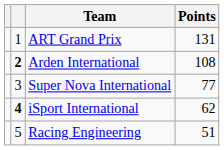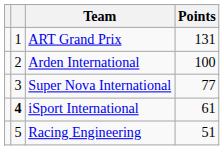Arden International | column 2: bold -> normal
Arden International | Points: 108 -> 100
iSport International | Points: 62 -> 61
